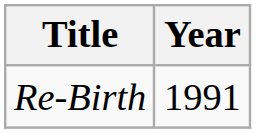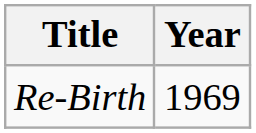Re-Birth | Year: 1991 -> 1969
